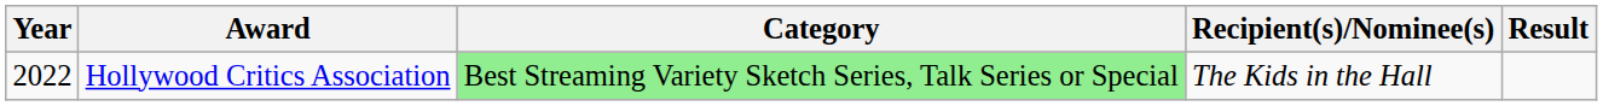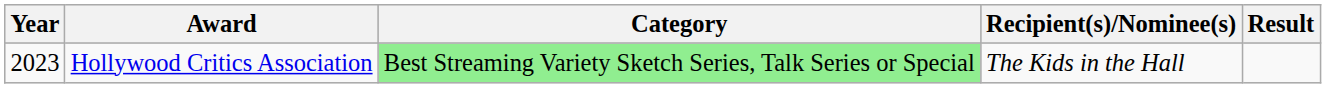Hollywood Critics Association | Year: 2022 -> 2023
